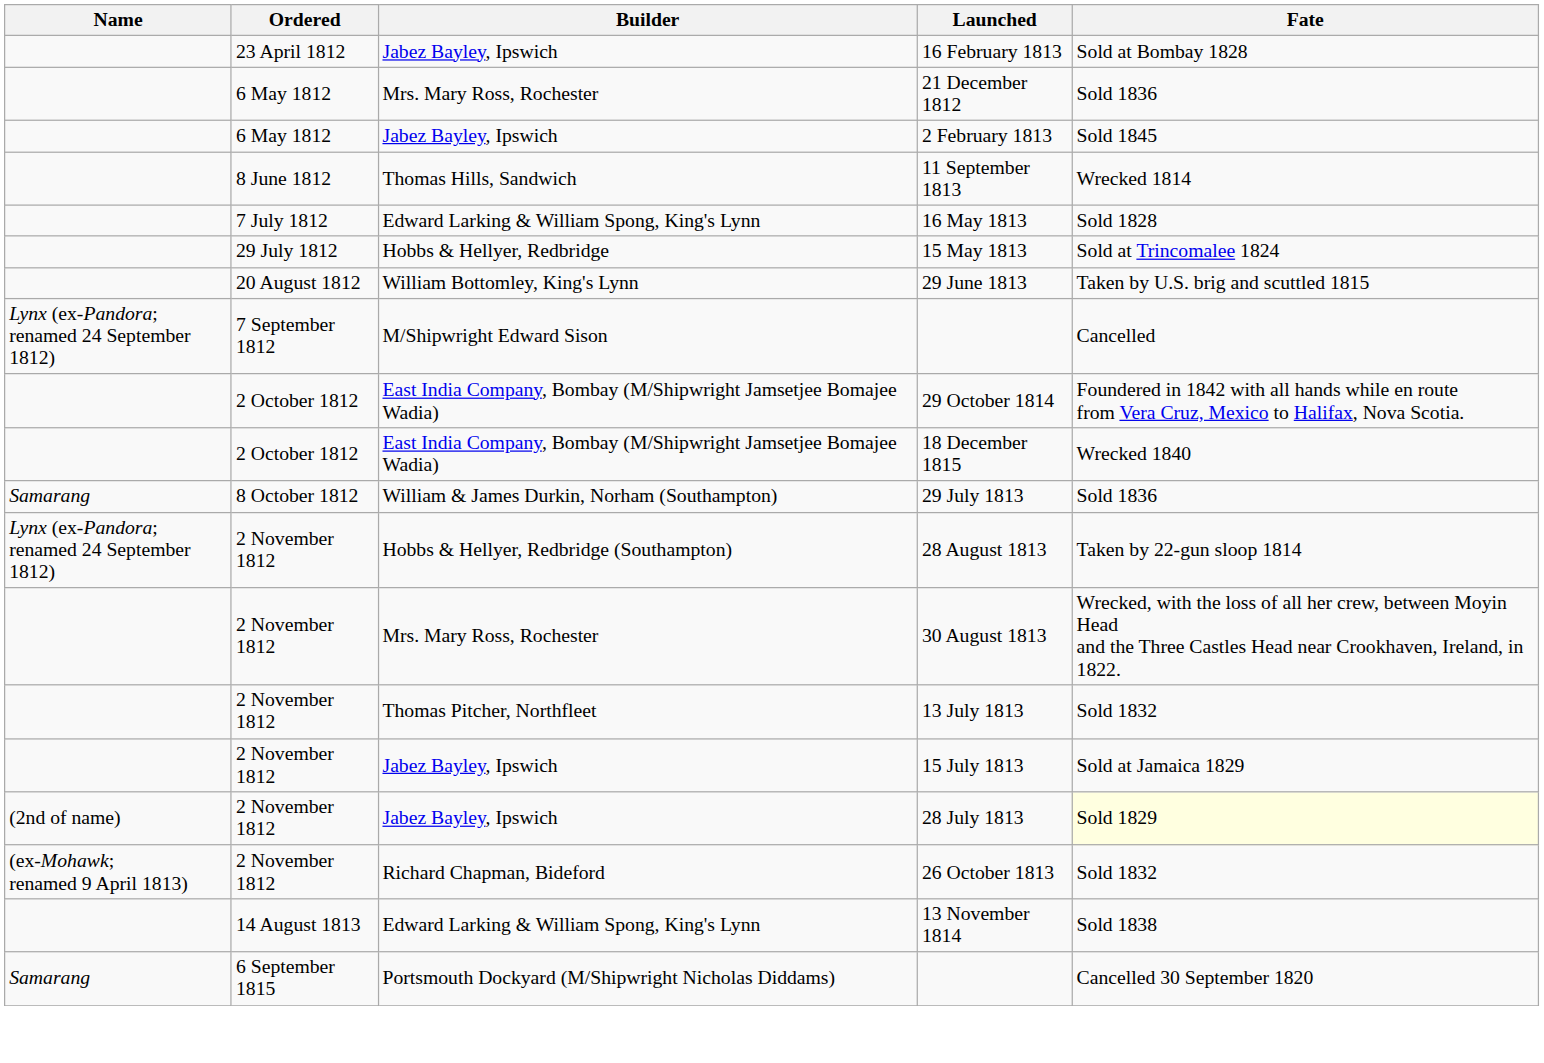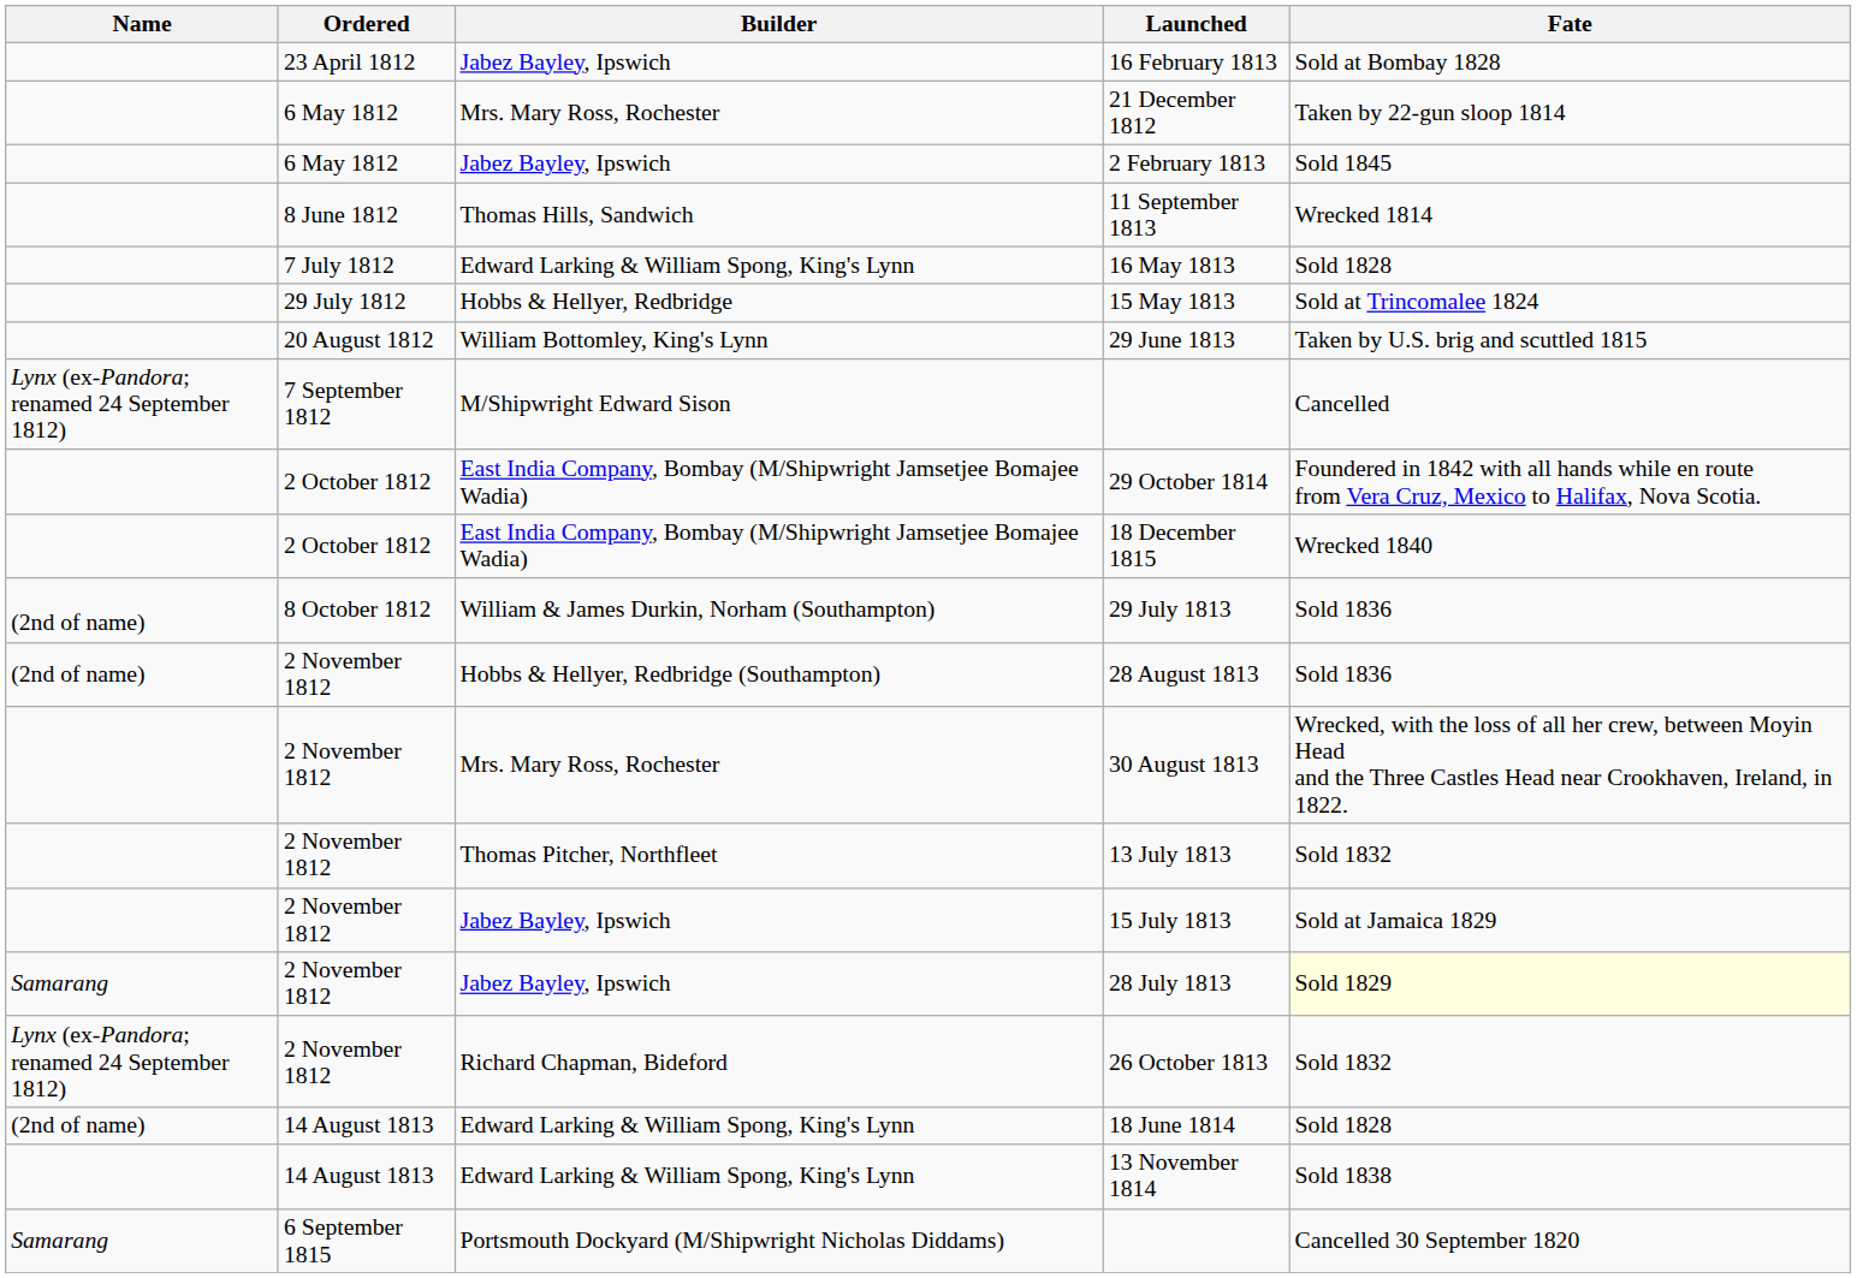21 December 1812 | Fate: Sold 1836 -> Taken by 22-gun sloop 1814
29 July 1813 | Name: Samarang -> (2nd of name)
28 August 1813 | Name: Lynx (ex-Pandora; renamed 24 September 1812) -> (2nd of name)
28 August 1813 | Fate: Taken by 22-gun sloop 1814 -> Sold 1836
28 July 1813 | Name: (2nd of name) -> Samarang
26 October 1813 | Name: (ex-Mohawk; renamed 9 April 1813) -> Lynx (ex-Pandora; renamed 24 September 1812)
+ row: (2nd of name) | 14 August 1813 | Edward Larking & William Spong, King's Lynn | 18 June 1814 | Sold 1828
